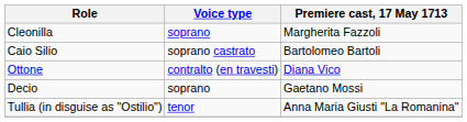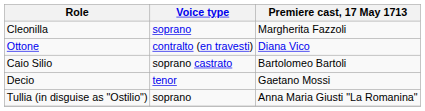rows swapped: Ottone <-> Caio Silio
Decio | Voice type: soprano -> tenor
Tullia (in disguise as "Ostilio") | Voice type: tenor -> soprano
